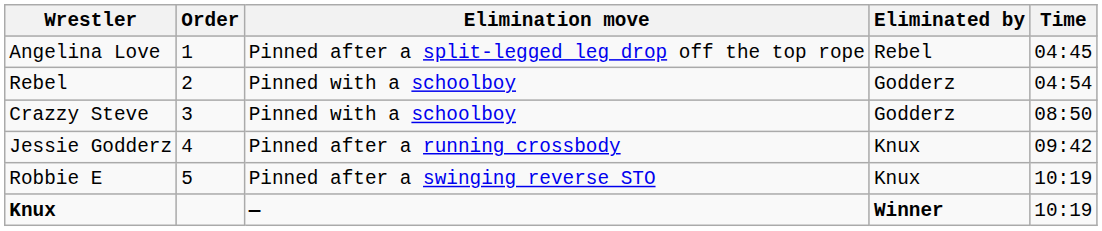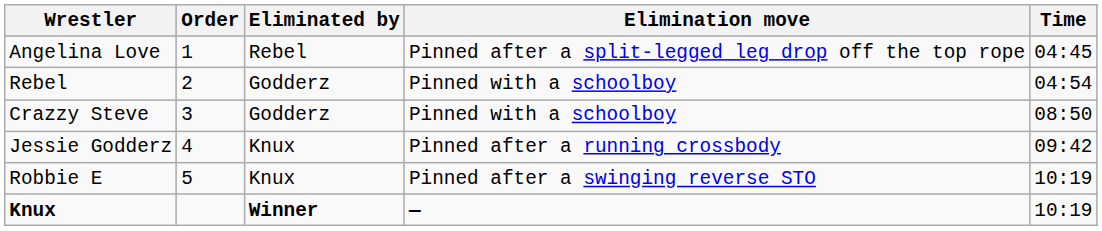columns swapped: Eliminated by <-> Elimination move
